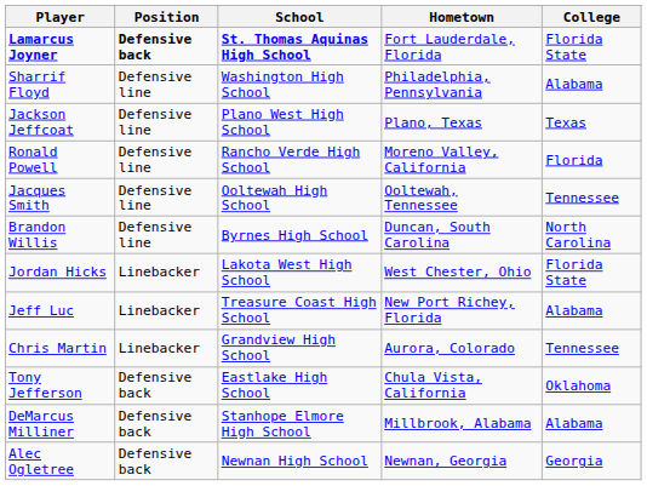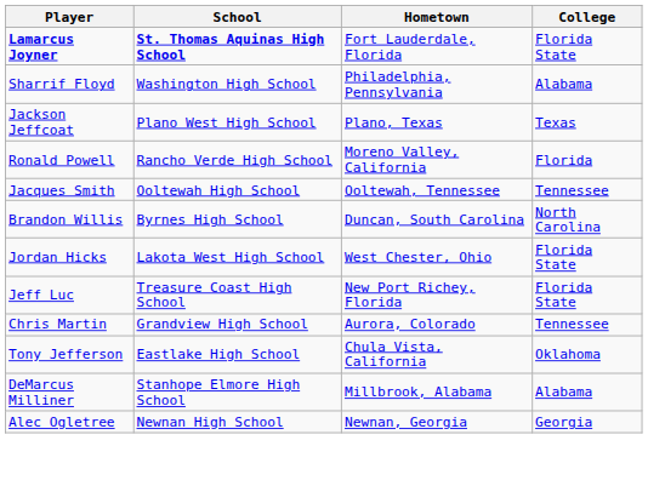- column: Position | Defensive back | Defensive line | Defensive line | Defensive line | Defensive line | Defensive line | Linebacker | Linebacker | Linebacker | Defensive back | Defensive back | Defensive back
Jeff Luc | College: Alabama -> Florida State
